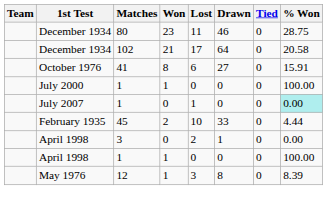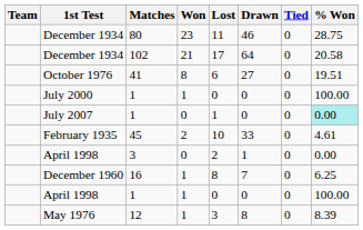October 1976 | % Won: 15.91 -> 19.51
February 1935 | % Won: 4.44 -> 4.61
+ row: December 1960 | 16 | 1 | 8 | 7 | 0 | 6.25
